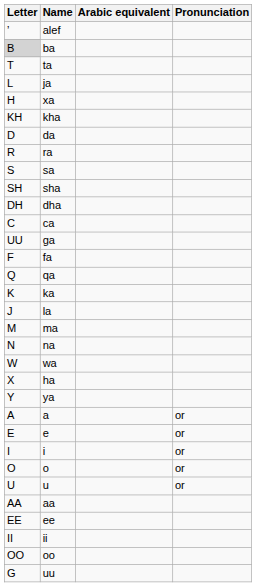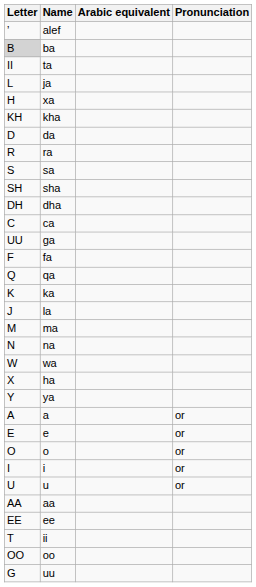ta | Letter: T -> II
rows swapped: i <-> o
ii | Letter: II -> T
